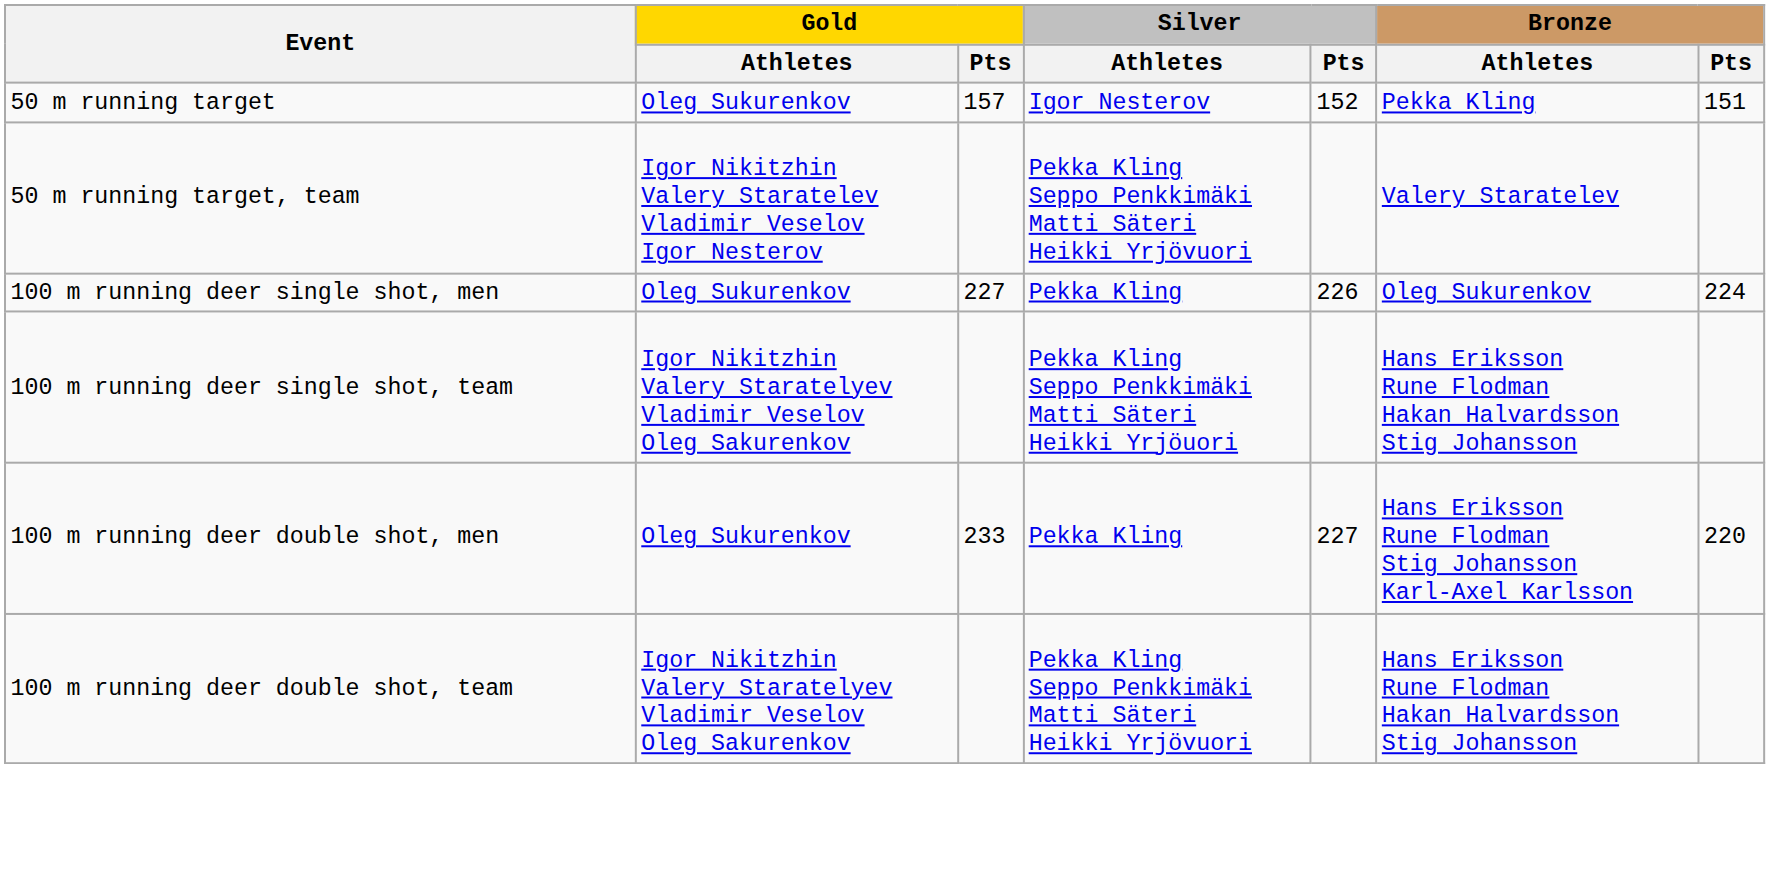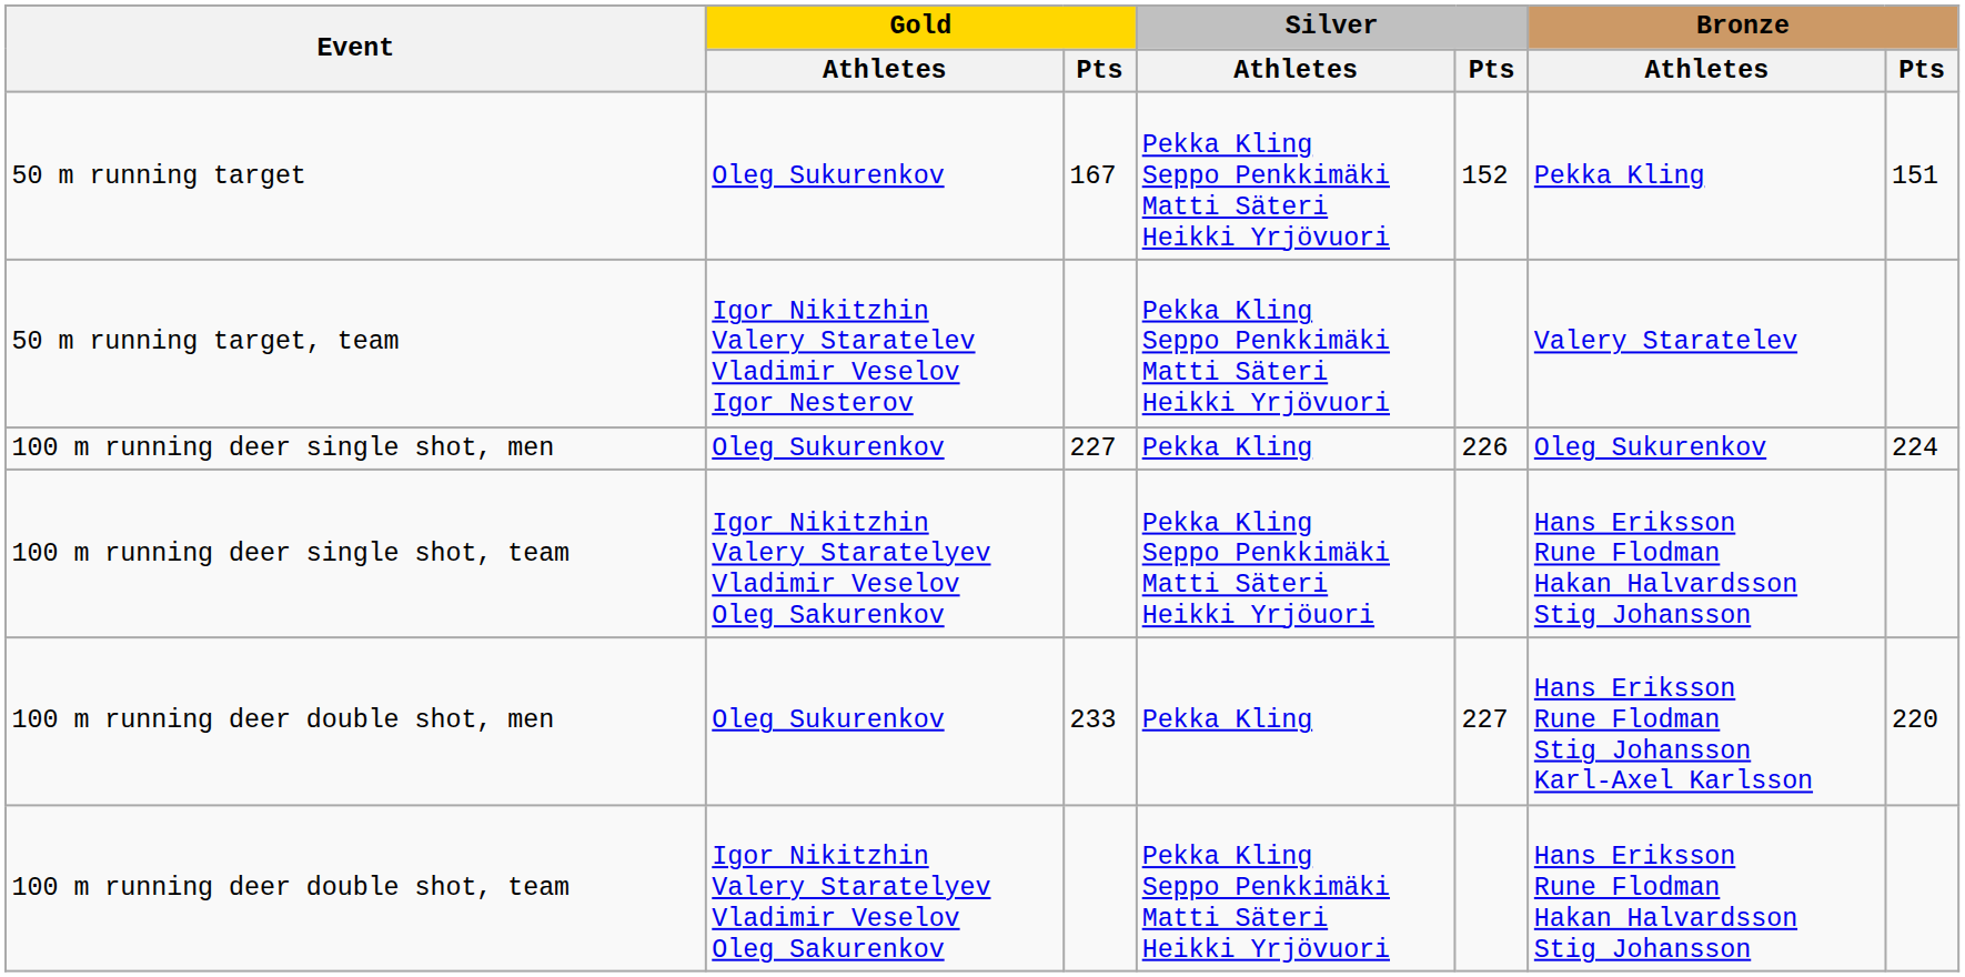50 m running target | Gold / Pts: 157 -> 167
50 m running target | Silver / Athletes: Igor Nesterov -> Pekka Kling Seppo Penkkimäki Matti Säteri Heikki Yrjövuori
